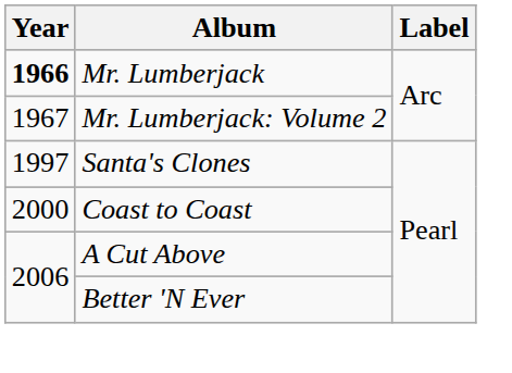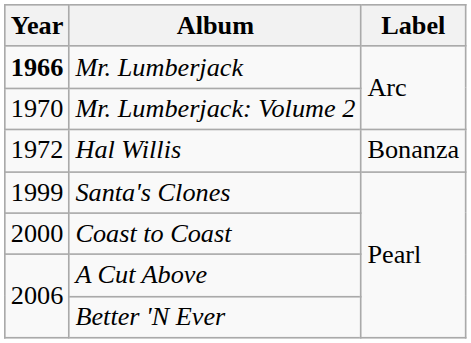Mr. Lumberjack: Volume 2 | Year: 1967 -> 1970
+ row: 1972 | Hal Willis | Bonanza
Santa's Clones | Year: 1997 -> 1999
